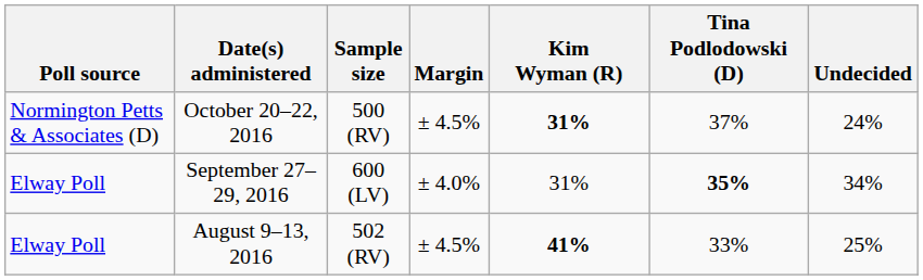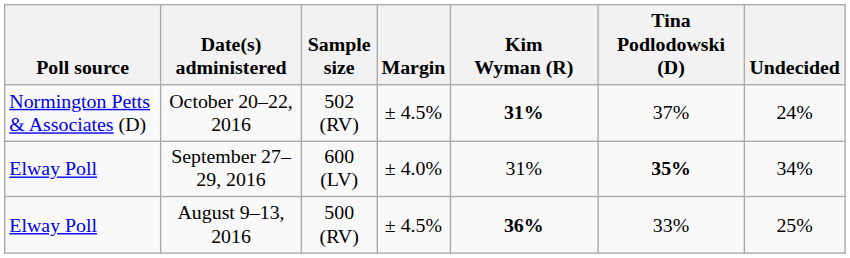October 20–22, 2016 | Sample size: 500 (RV) -> 502 (RV)
August 9–13, 2016 | Sample size: 502 (RV) -> 500 (RV)
August 9–13, 2016 | Kim Wyman (R): 41% -> 36%
